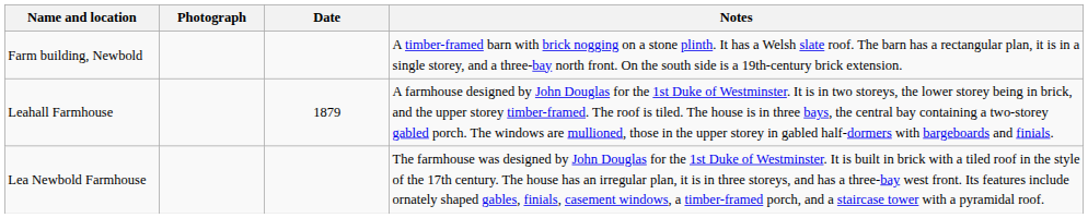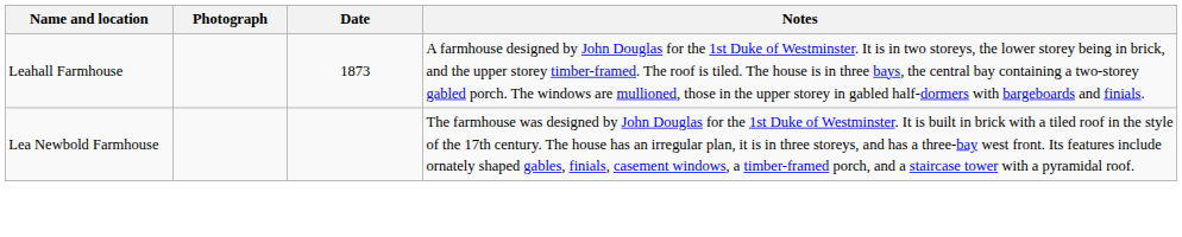- row: Farm building, Newbold | A timber-framed barn with brick nogging on a stone plinth. It has a Welsh slate roof. The barn has a rectangular plan, it is in a single storey, and a three-bay north front. On the south side is a 19th-century brick extension.
Leahall Farmhouse | Date: 1879 -> 1873
